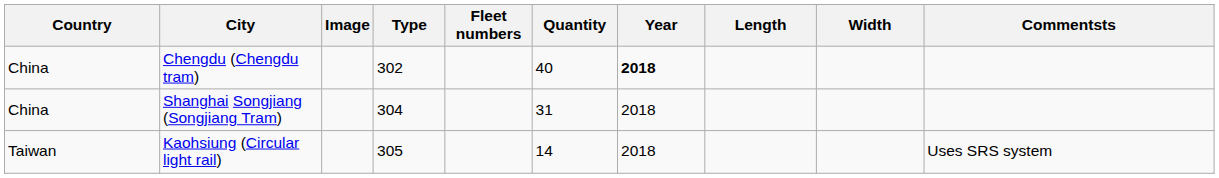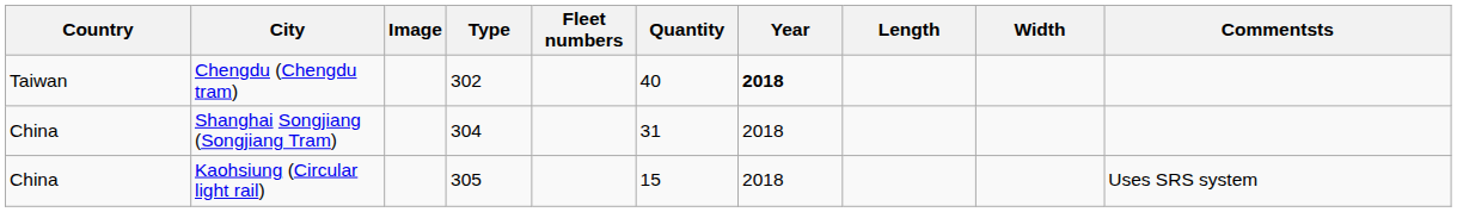Chengdu (Chengdu tram) | Country: China -> Taiwan
Kaohsiung (Circular light rail) | Country: Taiwan -> China
Kaohsiung (Circular light rail) | Quantity: 14 -> 15
